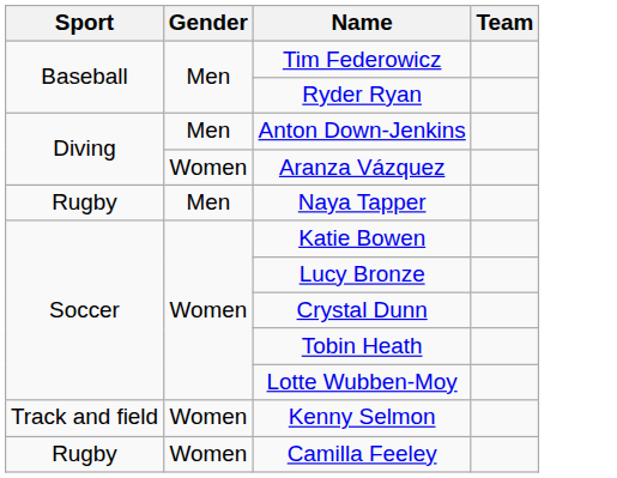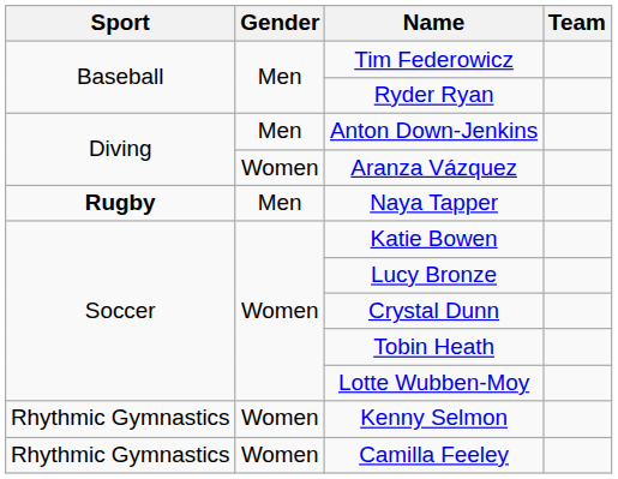Naya Tapper | Sport: normal -> bold
Kenny Selmon | Sport: Track and field -> Rhythmic Gymnastics
Camilla Feeley | Sport: Rugby -> Rhythmic Gymnastics
